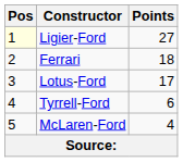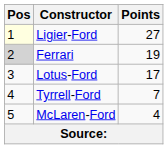Ferrari | Pos: no background -> lightgrey background
Ferrari | Points: 18 -> 19
Tyrrell-Ford | Points: 6 -> 7
